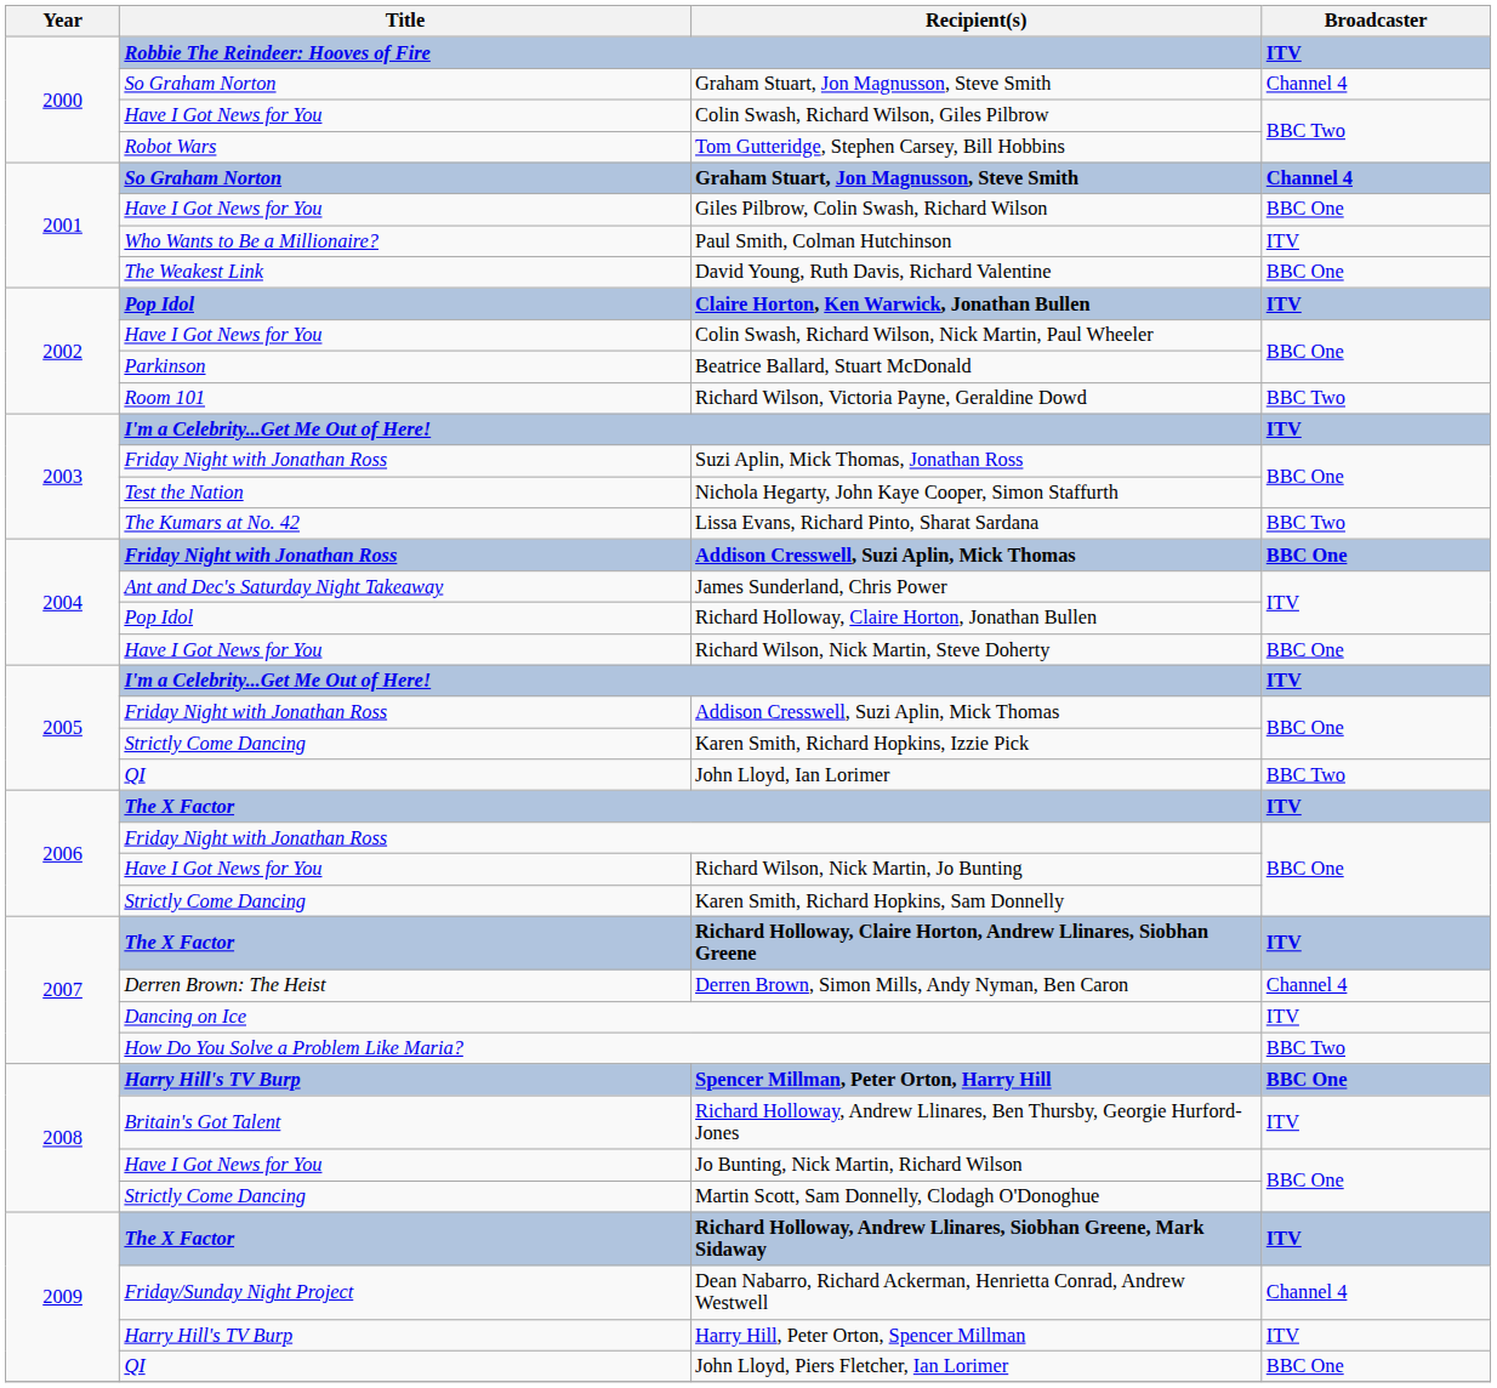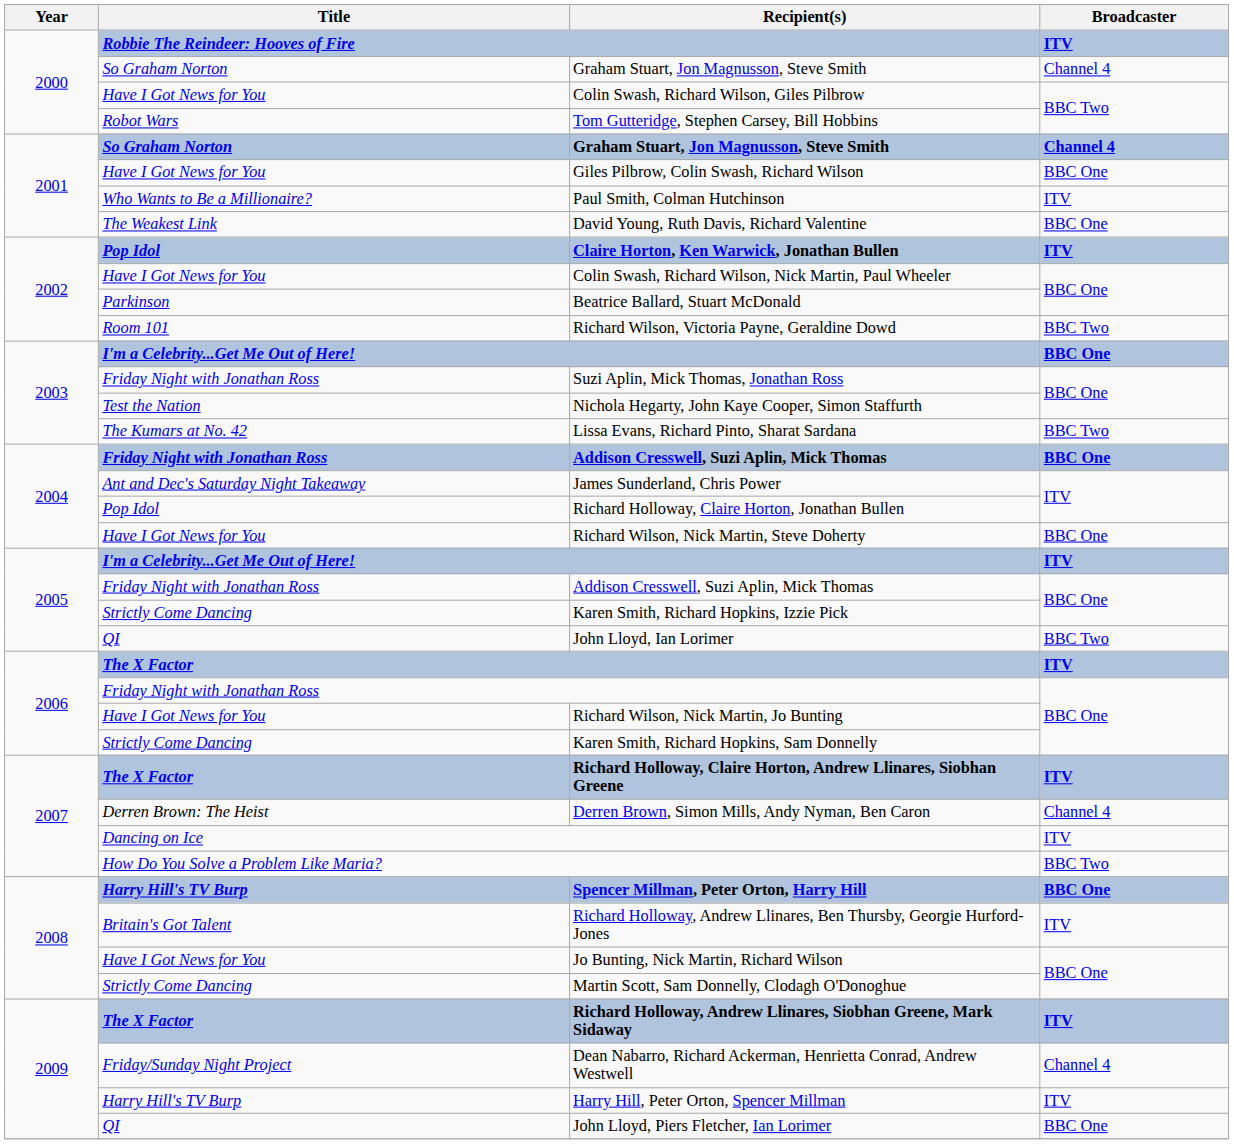2003 / I'm a Celebrity...Get Me Out of Here! | Broadcaster: ITV -> BBC One
